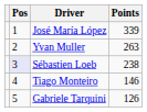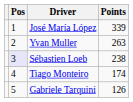Tiago Monteiro | Points: 146 -> 174
